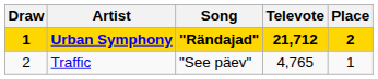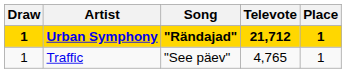Urban Symphony | Place: 2 -> 1
Traffic | Draw: 2 -> 1
